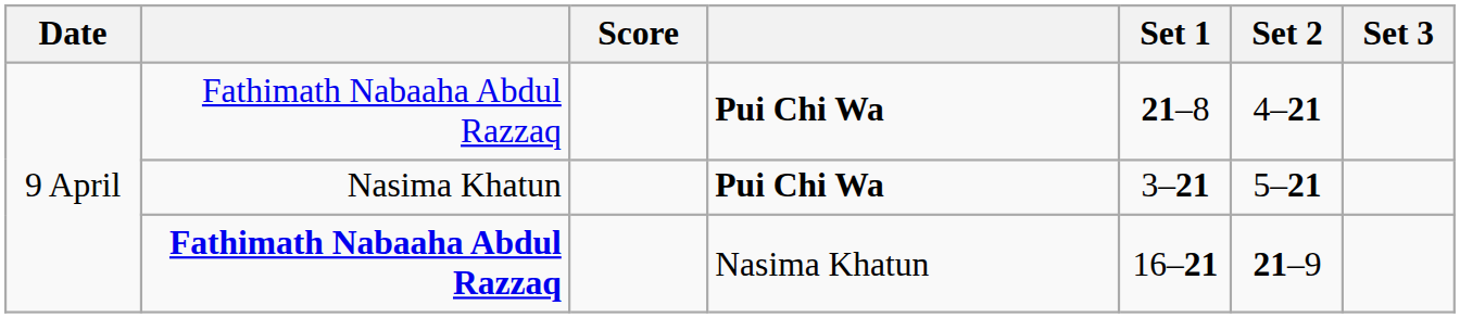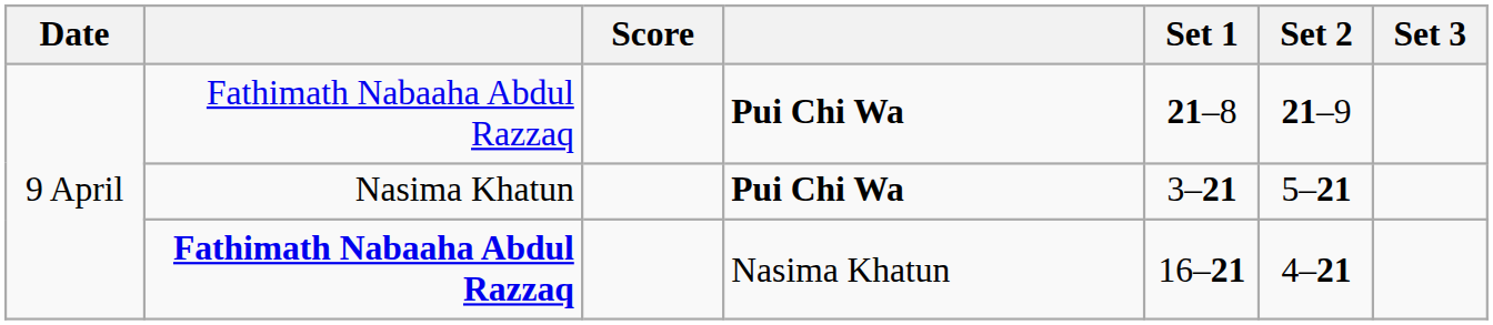Fathimath Nabaaha Abdul Razzaq / Pui Chi Wa | Set 2: 4–21 -> 21–9
Fathimath Nabaaha Abdul Razzaq / Nasima Khatun | Set 2: 21–9 -> 4–21
